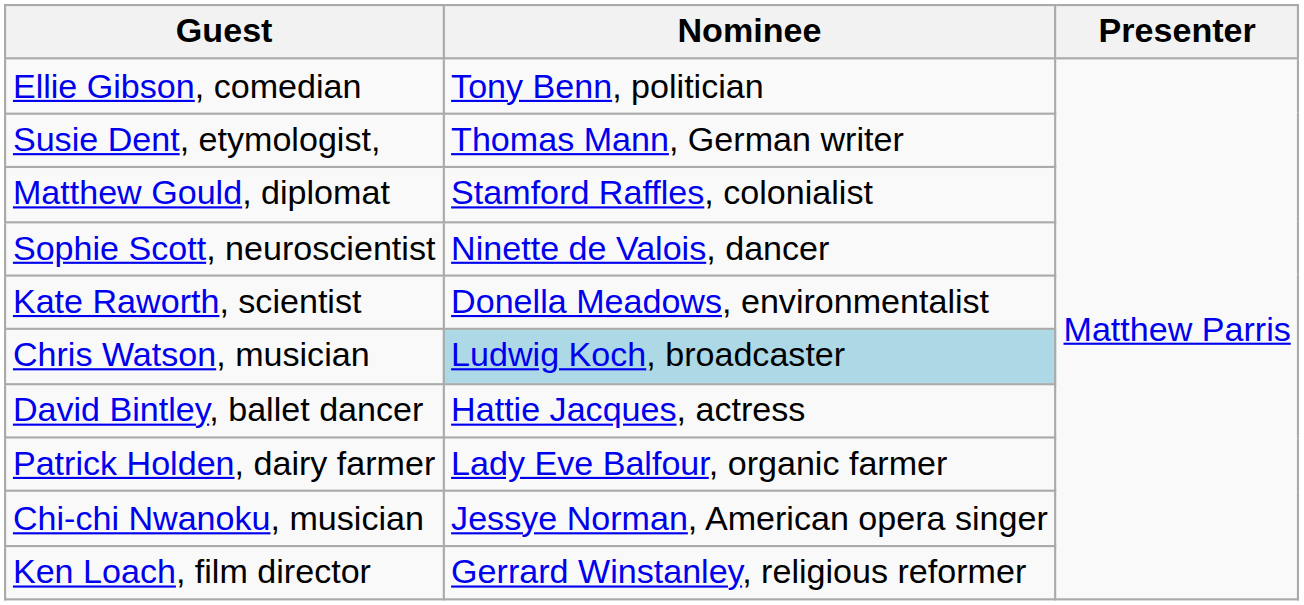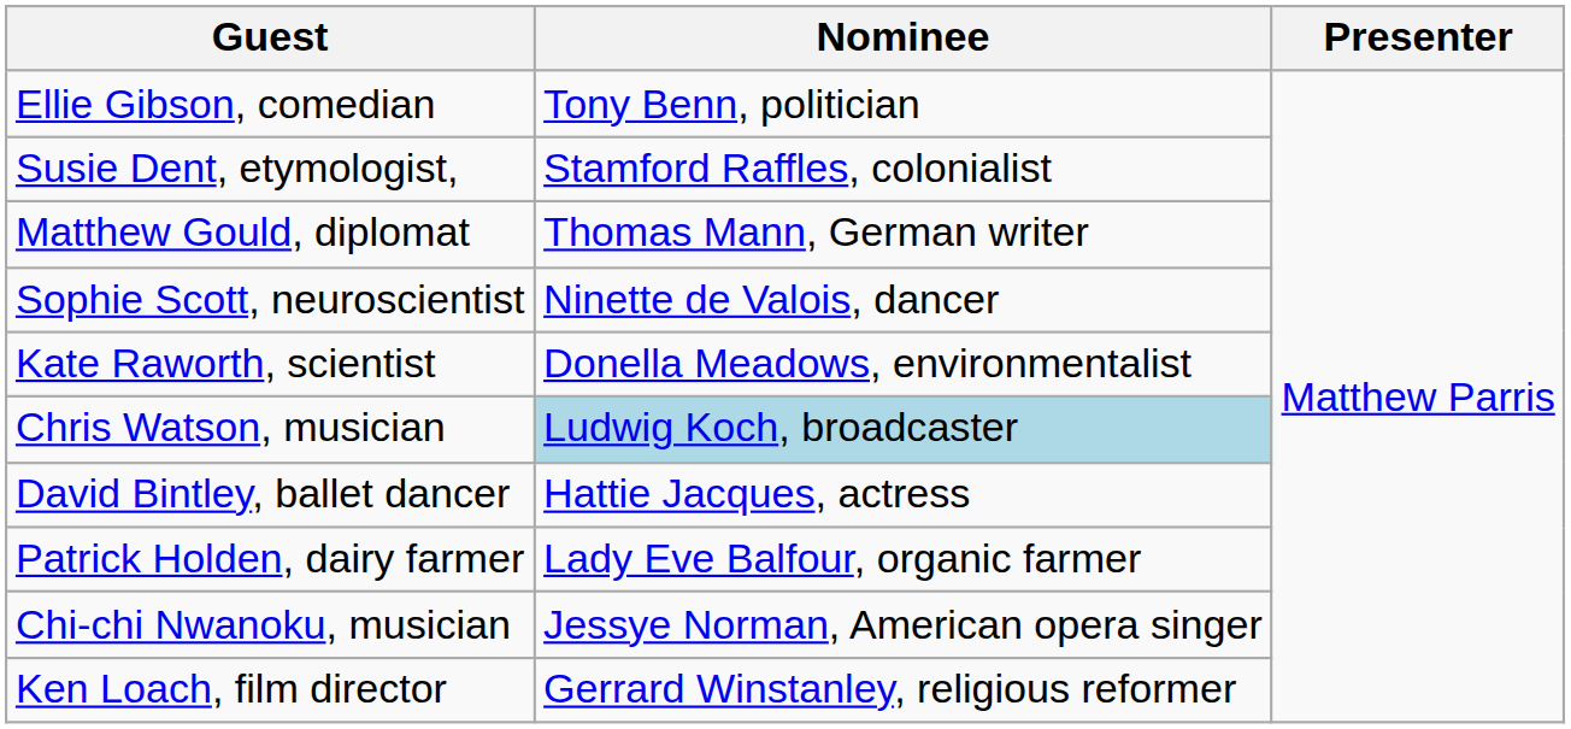Susie Dent, etymologist, | Nominee: Thomas Mann, German writer -> Stamford Raffles, colonialist
Matthew Gould, diplomat | Nominee: Stamford Raffles, colonialist -> Thomas Mann, German writer
